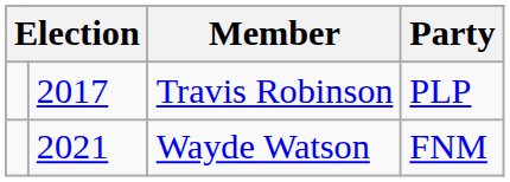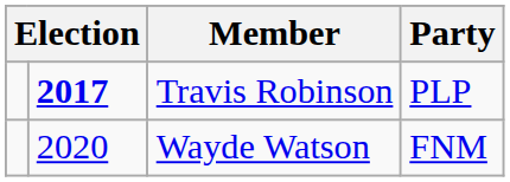Travis Robinson | column 2: normal -> bold
Wayde Watson | column 2: 2021 -> 2020
